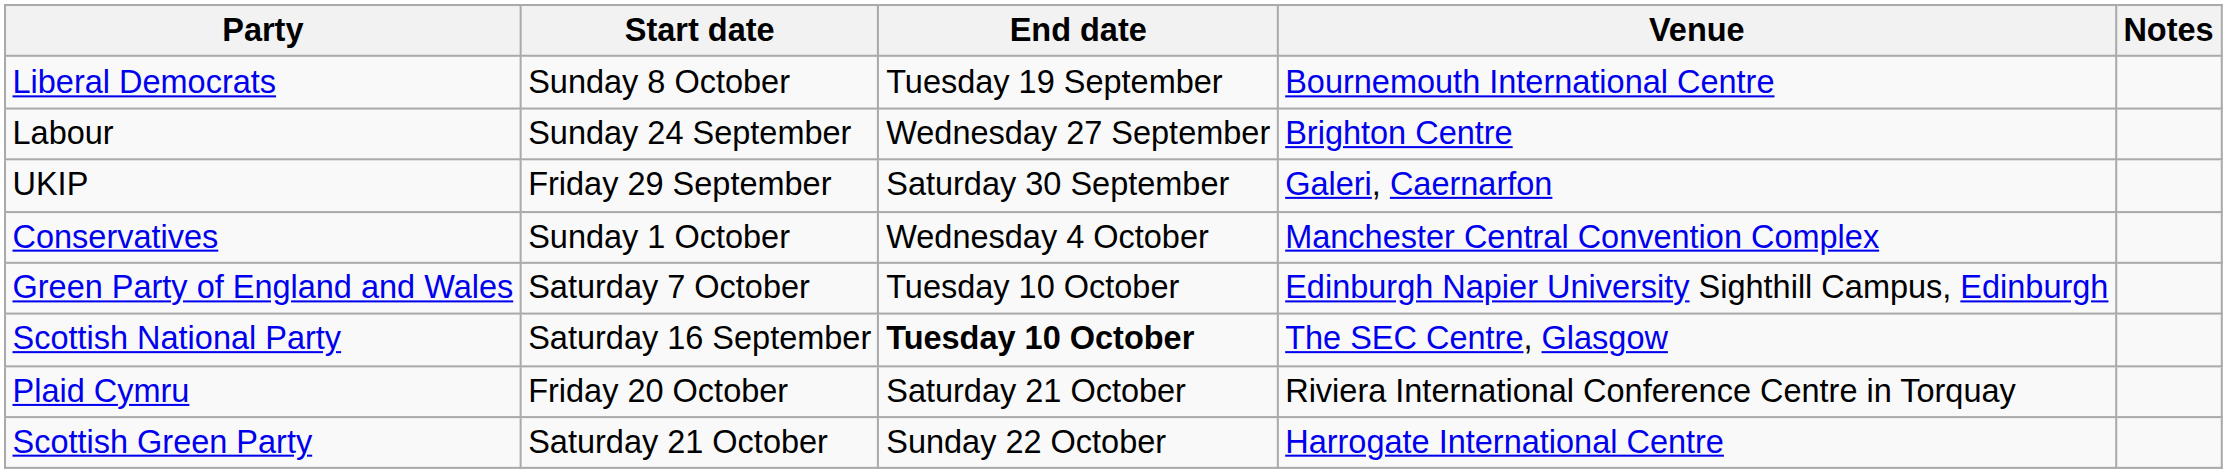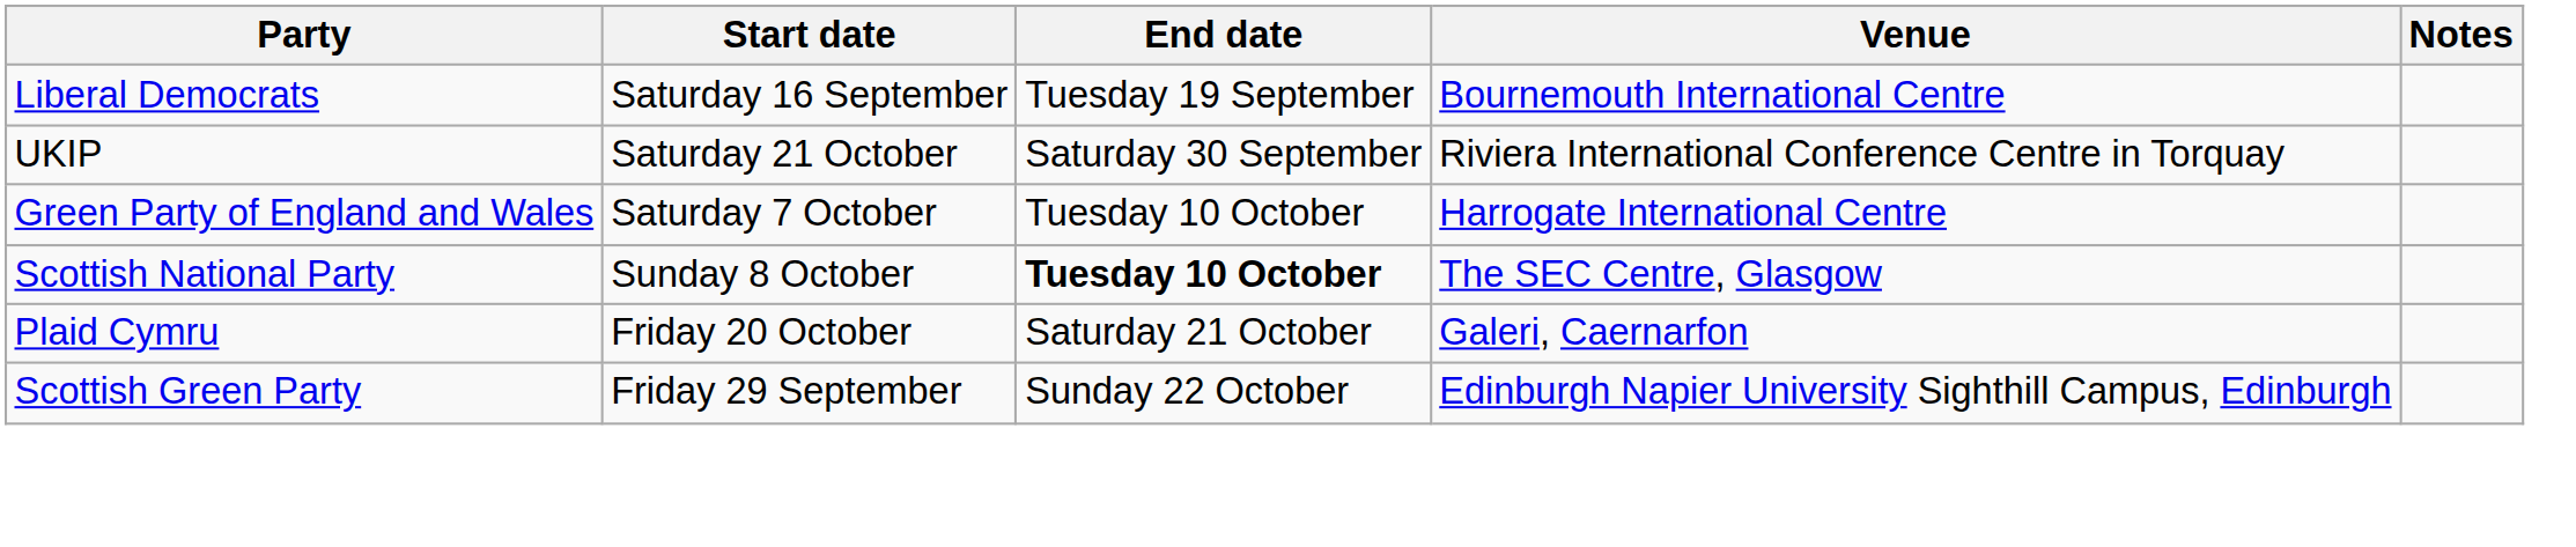Liberal Democrats | Start date: Sunday 8 October -> Saturday 16 September
- row: Labour | Sunday 24 September | Wednesday 27 September | Brighton Centre
UKIP | Start date: Friday 29 September -> Saturday 21 October
UKIP | Venue: Galeri, Caernarfon -> Riviera International Conference Centre in Torquay
- row: Conservatives | Sunday 1 October | Wednesday 4 October | Manchester Central Convention Complex
Green Party of England and Wales | Venue: Edinburgh Napier University Sighthill Campus, Edinburgh -> Harrogate International Centre
Scottish National Party | Start date: Saturday 16 September -> Sunday 8 October
Plaid Cymru | Venue: Riviera International Conference Centre in Torquay -> Galeri, Caernarfon
Scottish Green Party | Start date: Saturday 21 October -> Friday 29 September
Scottish Green Party | Venue: Harrogate International Centre -> Edinburgh Napier University Sighthill Campus, Edinburgh
